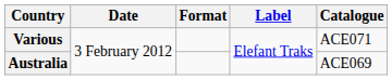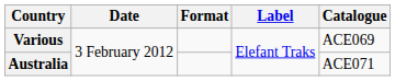Various | Catalogue: ACE071 -> ACE069
Australia | Catalogue: ACE069 -> ACE071
